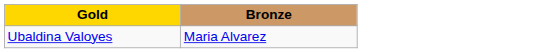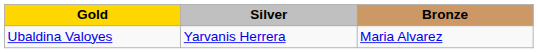+ column: Silver | Yarvanis Herrera
